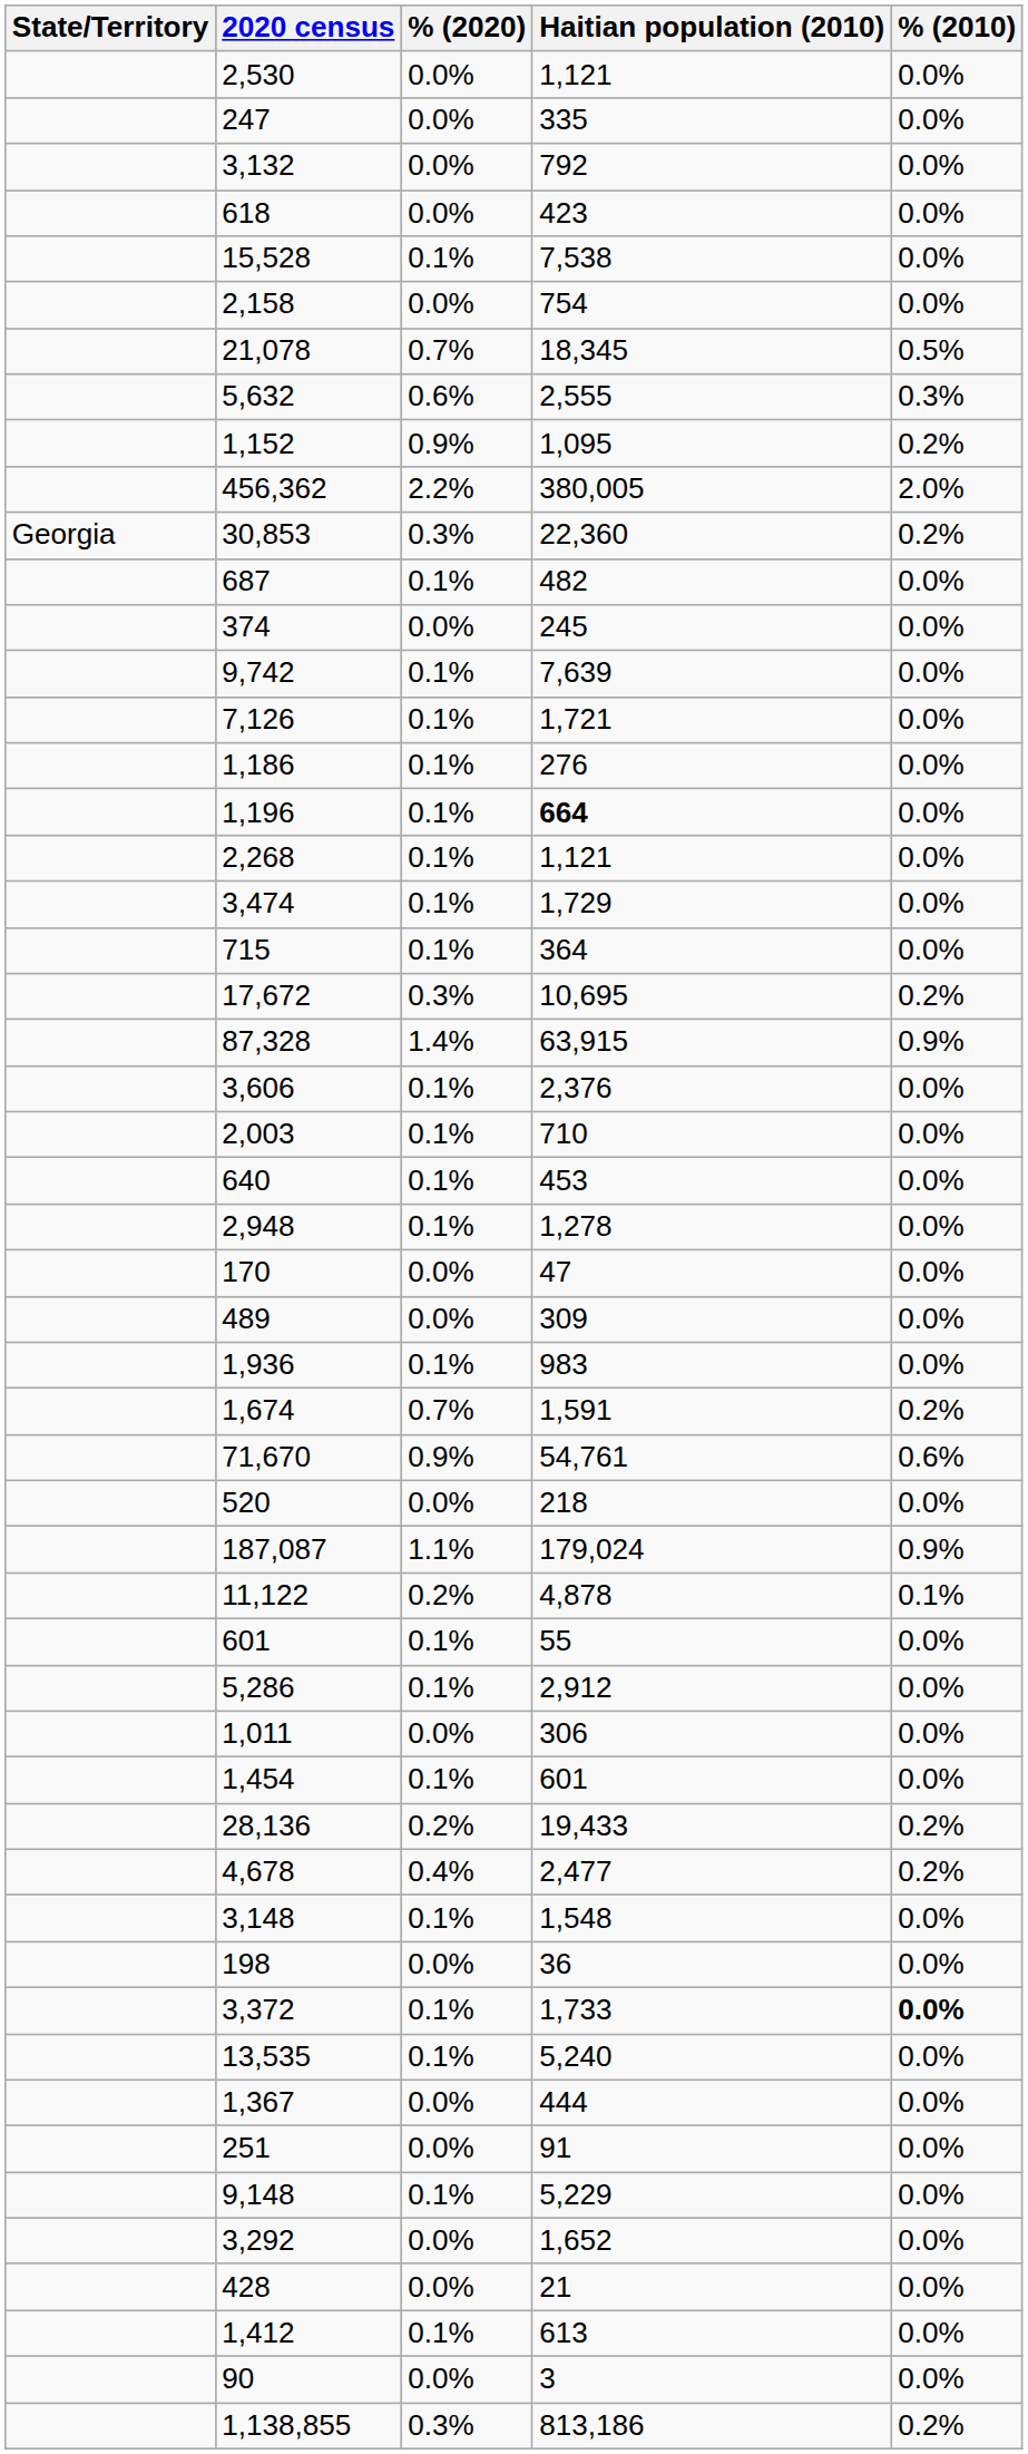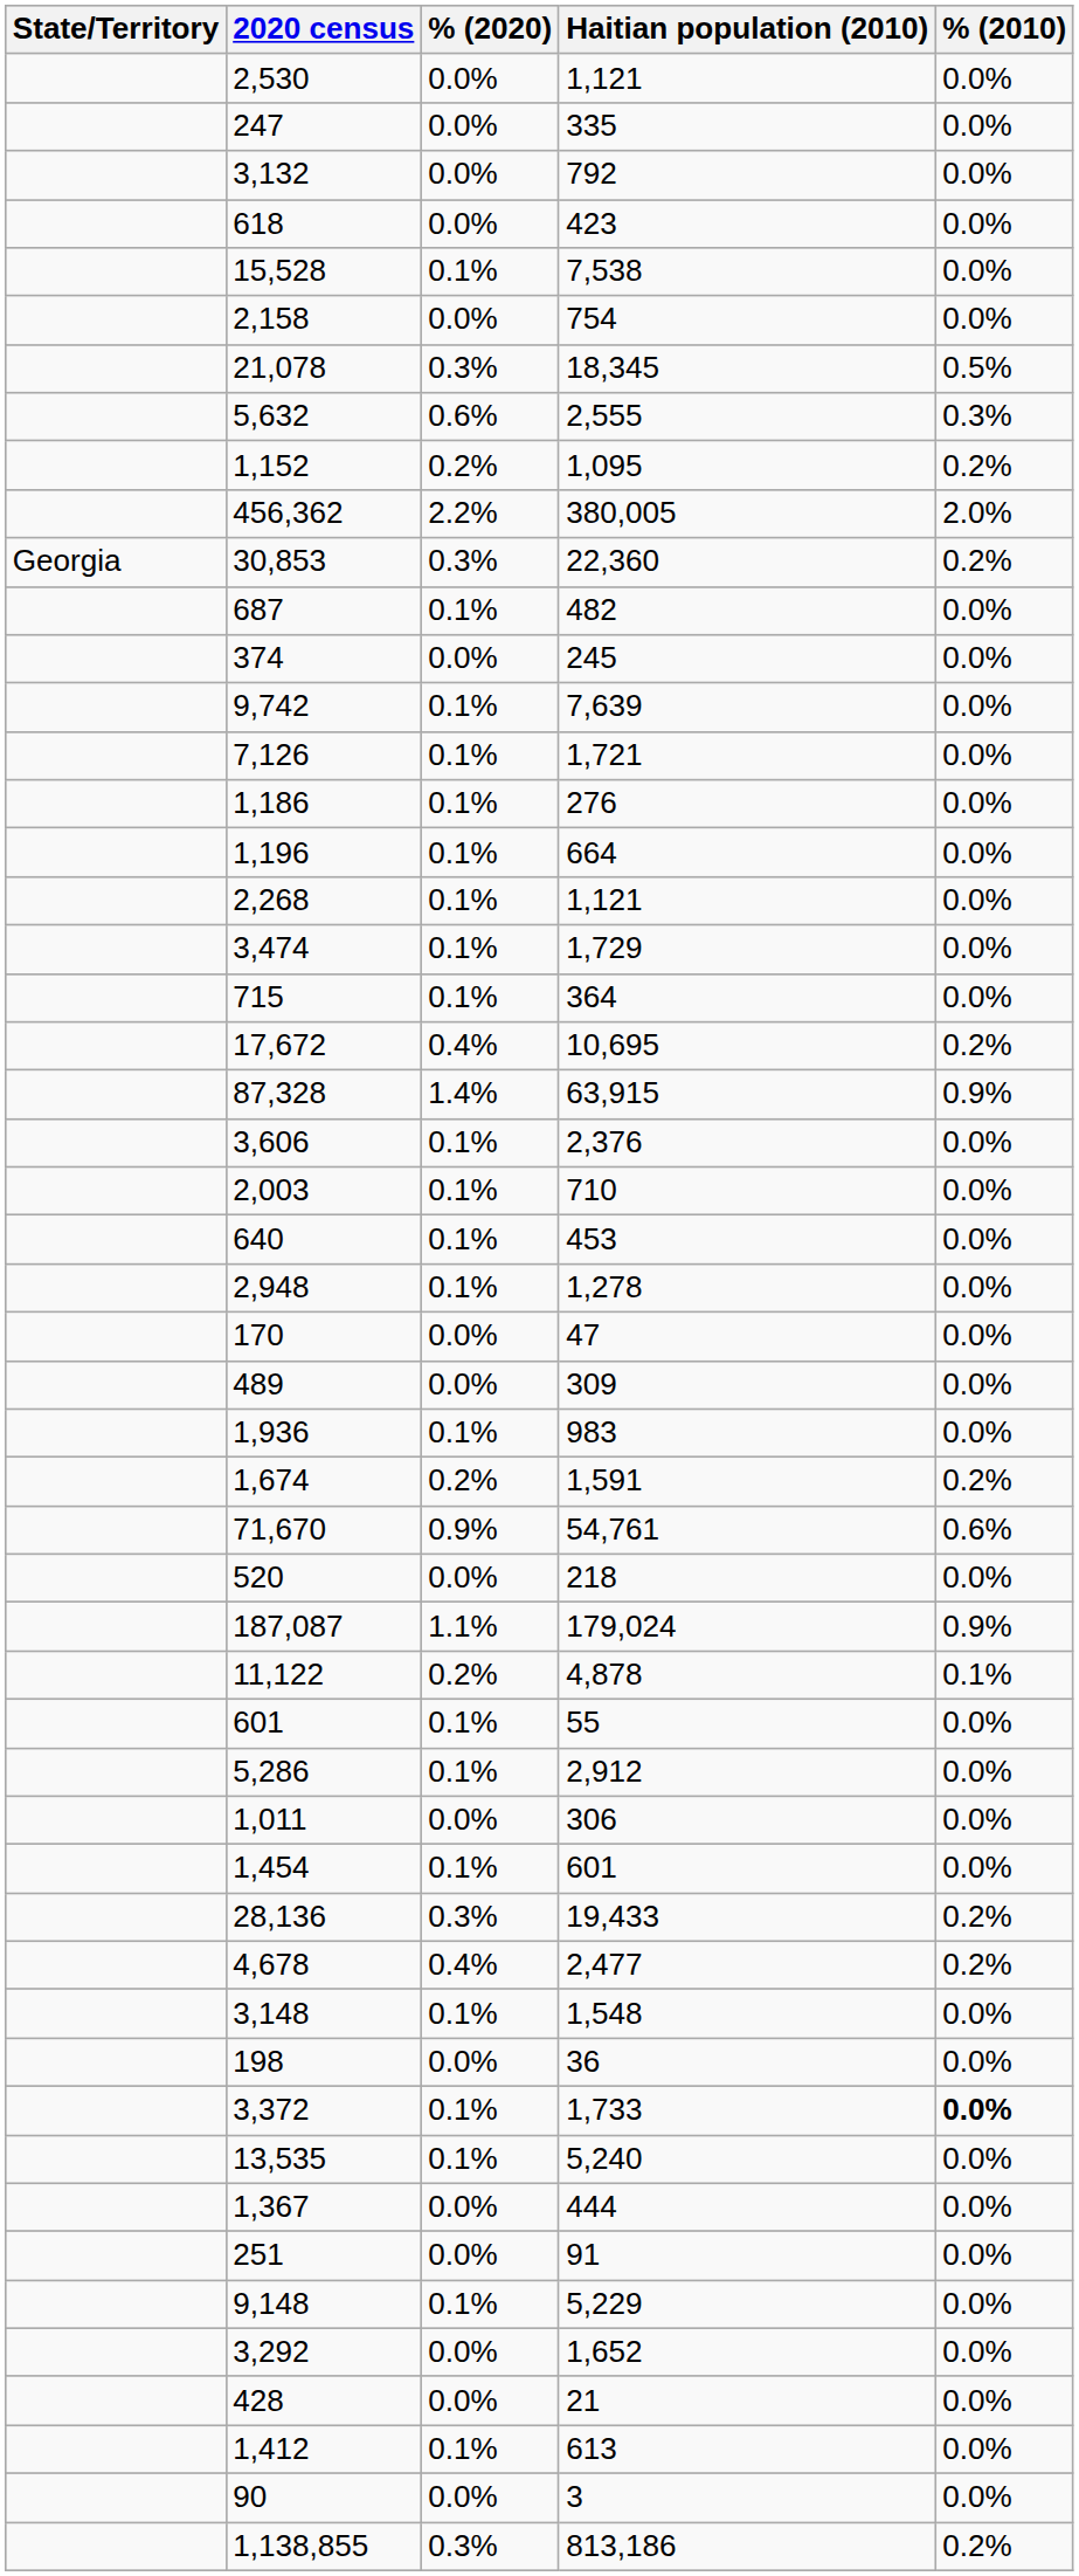21,078 | % (2020): 0.7% -> 0.3%
1,152 | % (2020): 0.9% -> 0.2%
1,196 | Haitian population (2010): bold -> normal
17,672 | % (2020): 0.3% -> 0.4%
1,674 | % (2020): 0.7% -> 0.2%
28,136 | % (2020): 0.2% -> 0.3%
